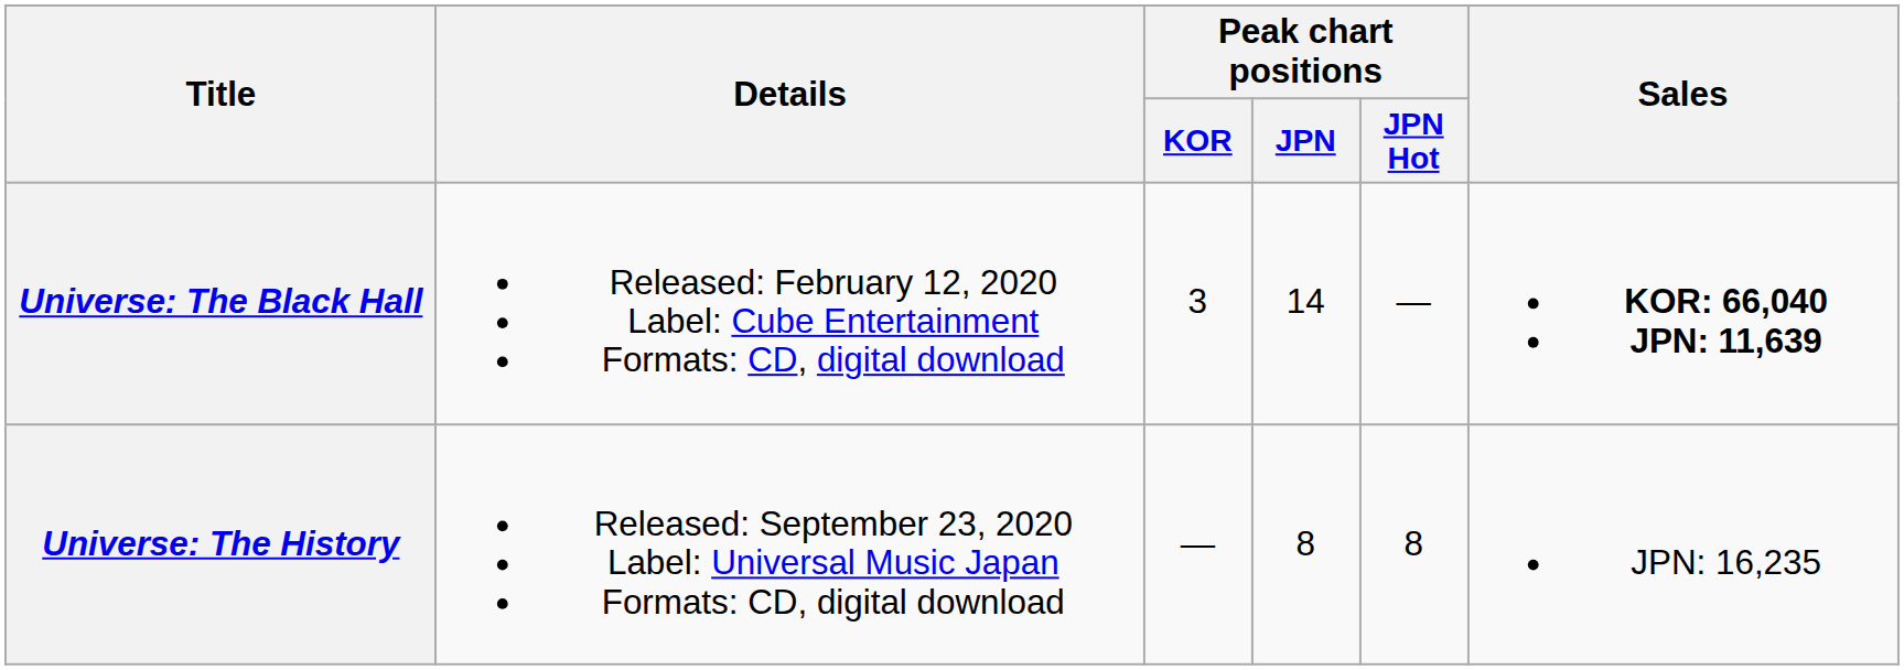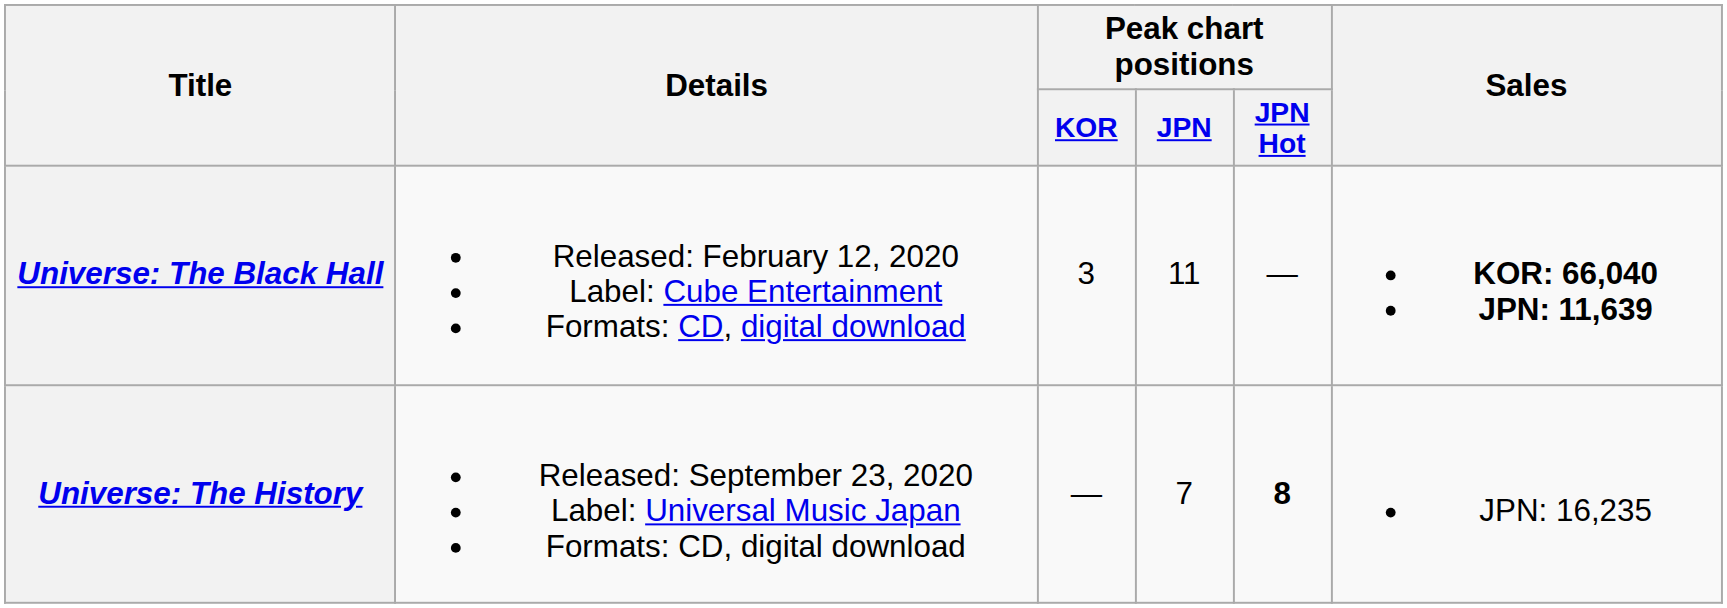Universe: The Black Hall | Peak chart positions / JPN: 14 -> 11
Universe: The History | Peak chart positions / JPN: 8 -> 7
Universe: The History | Peak chart positions / JPN Hot: normal -> bold
